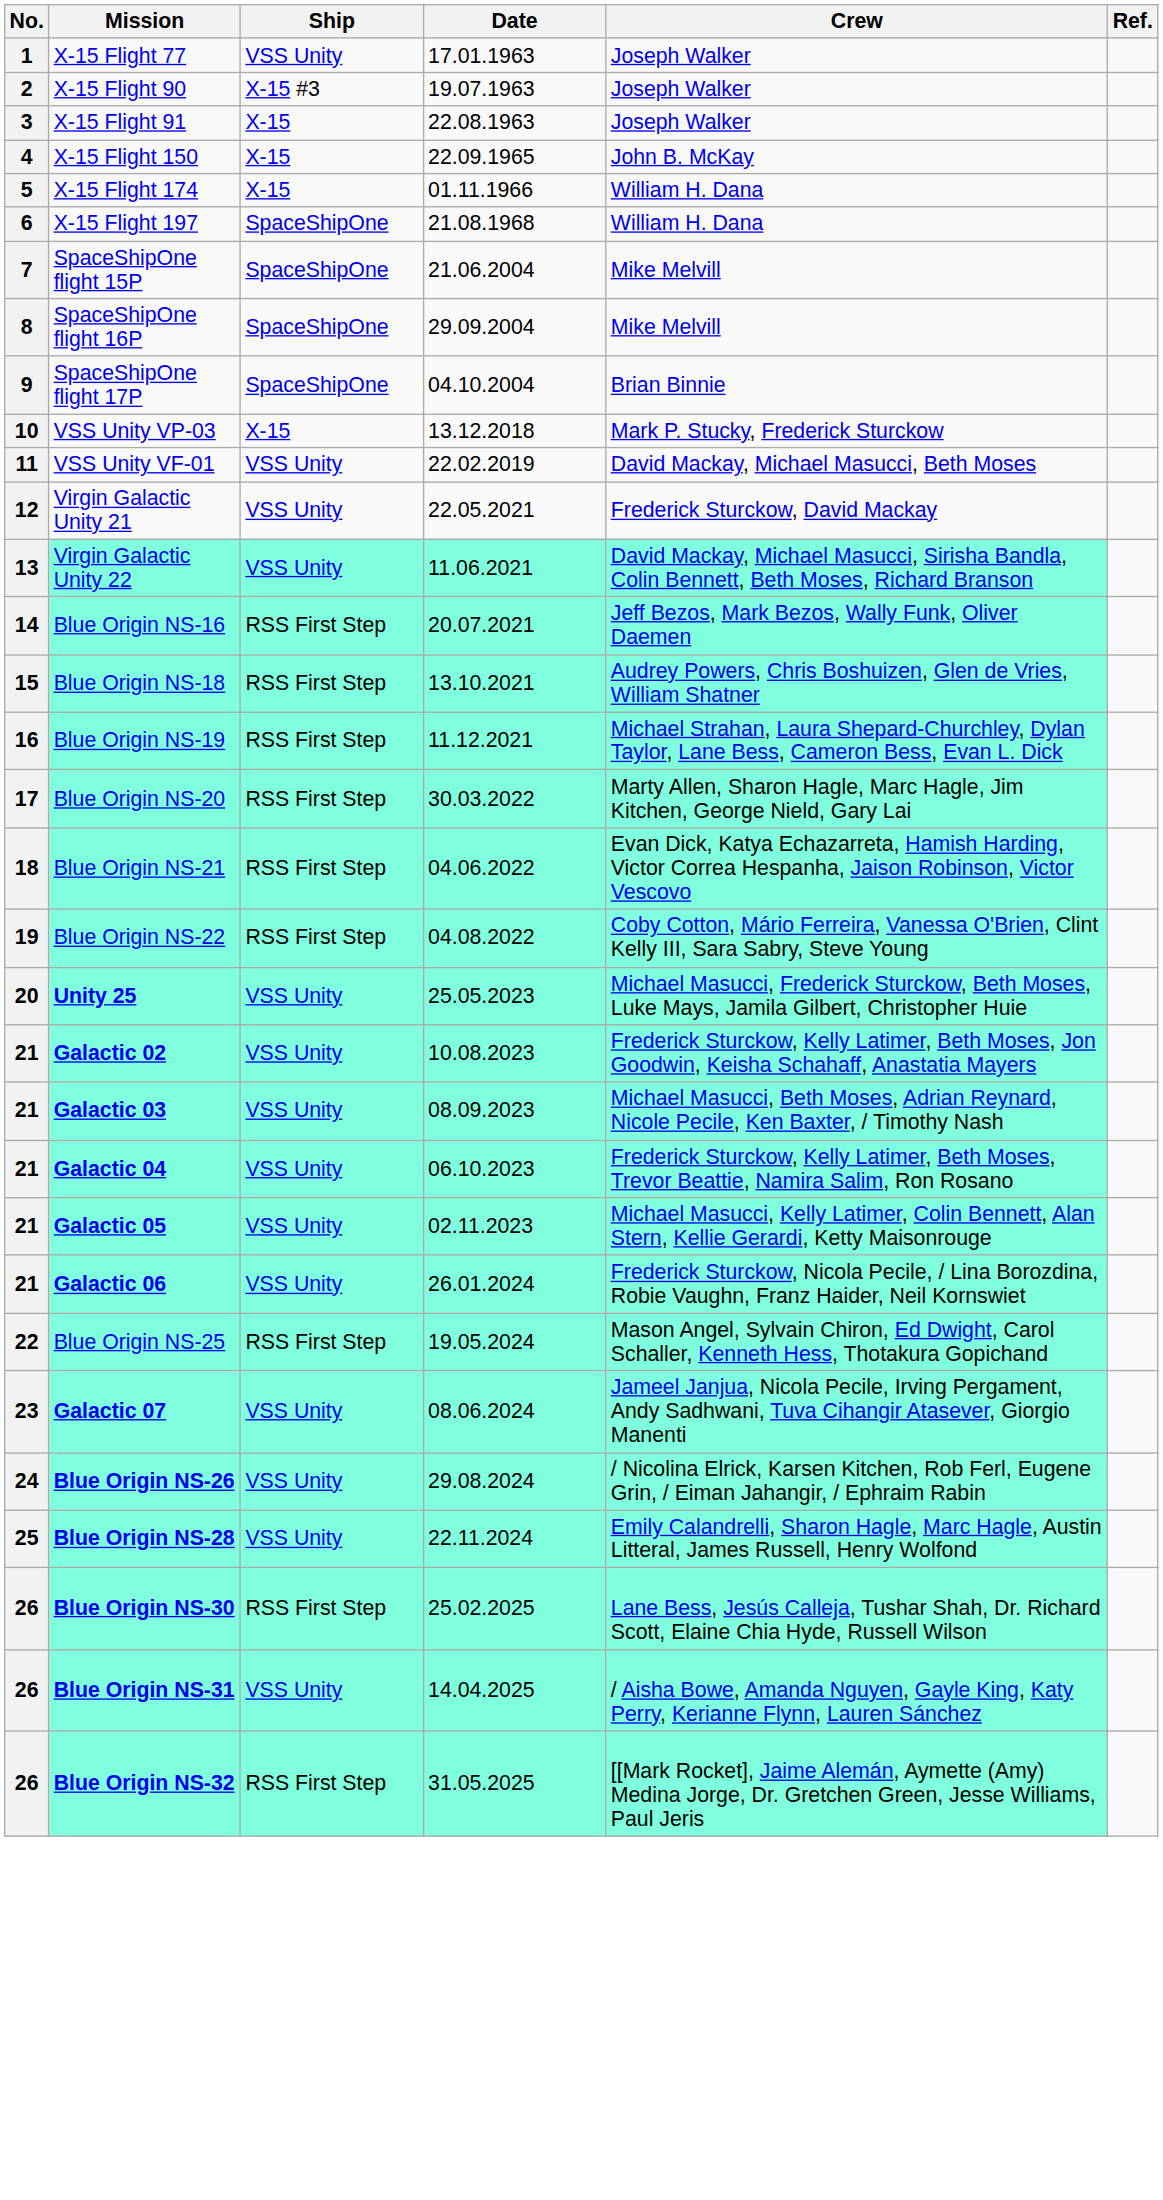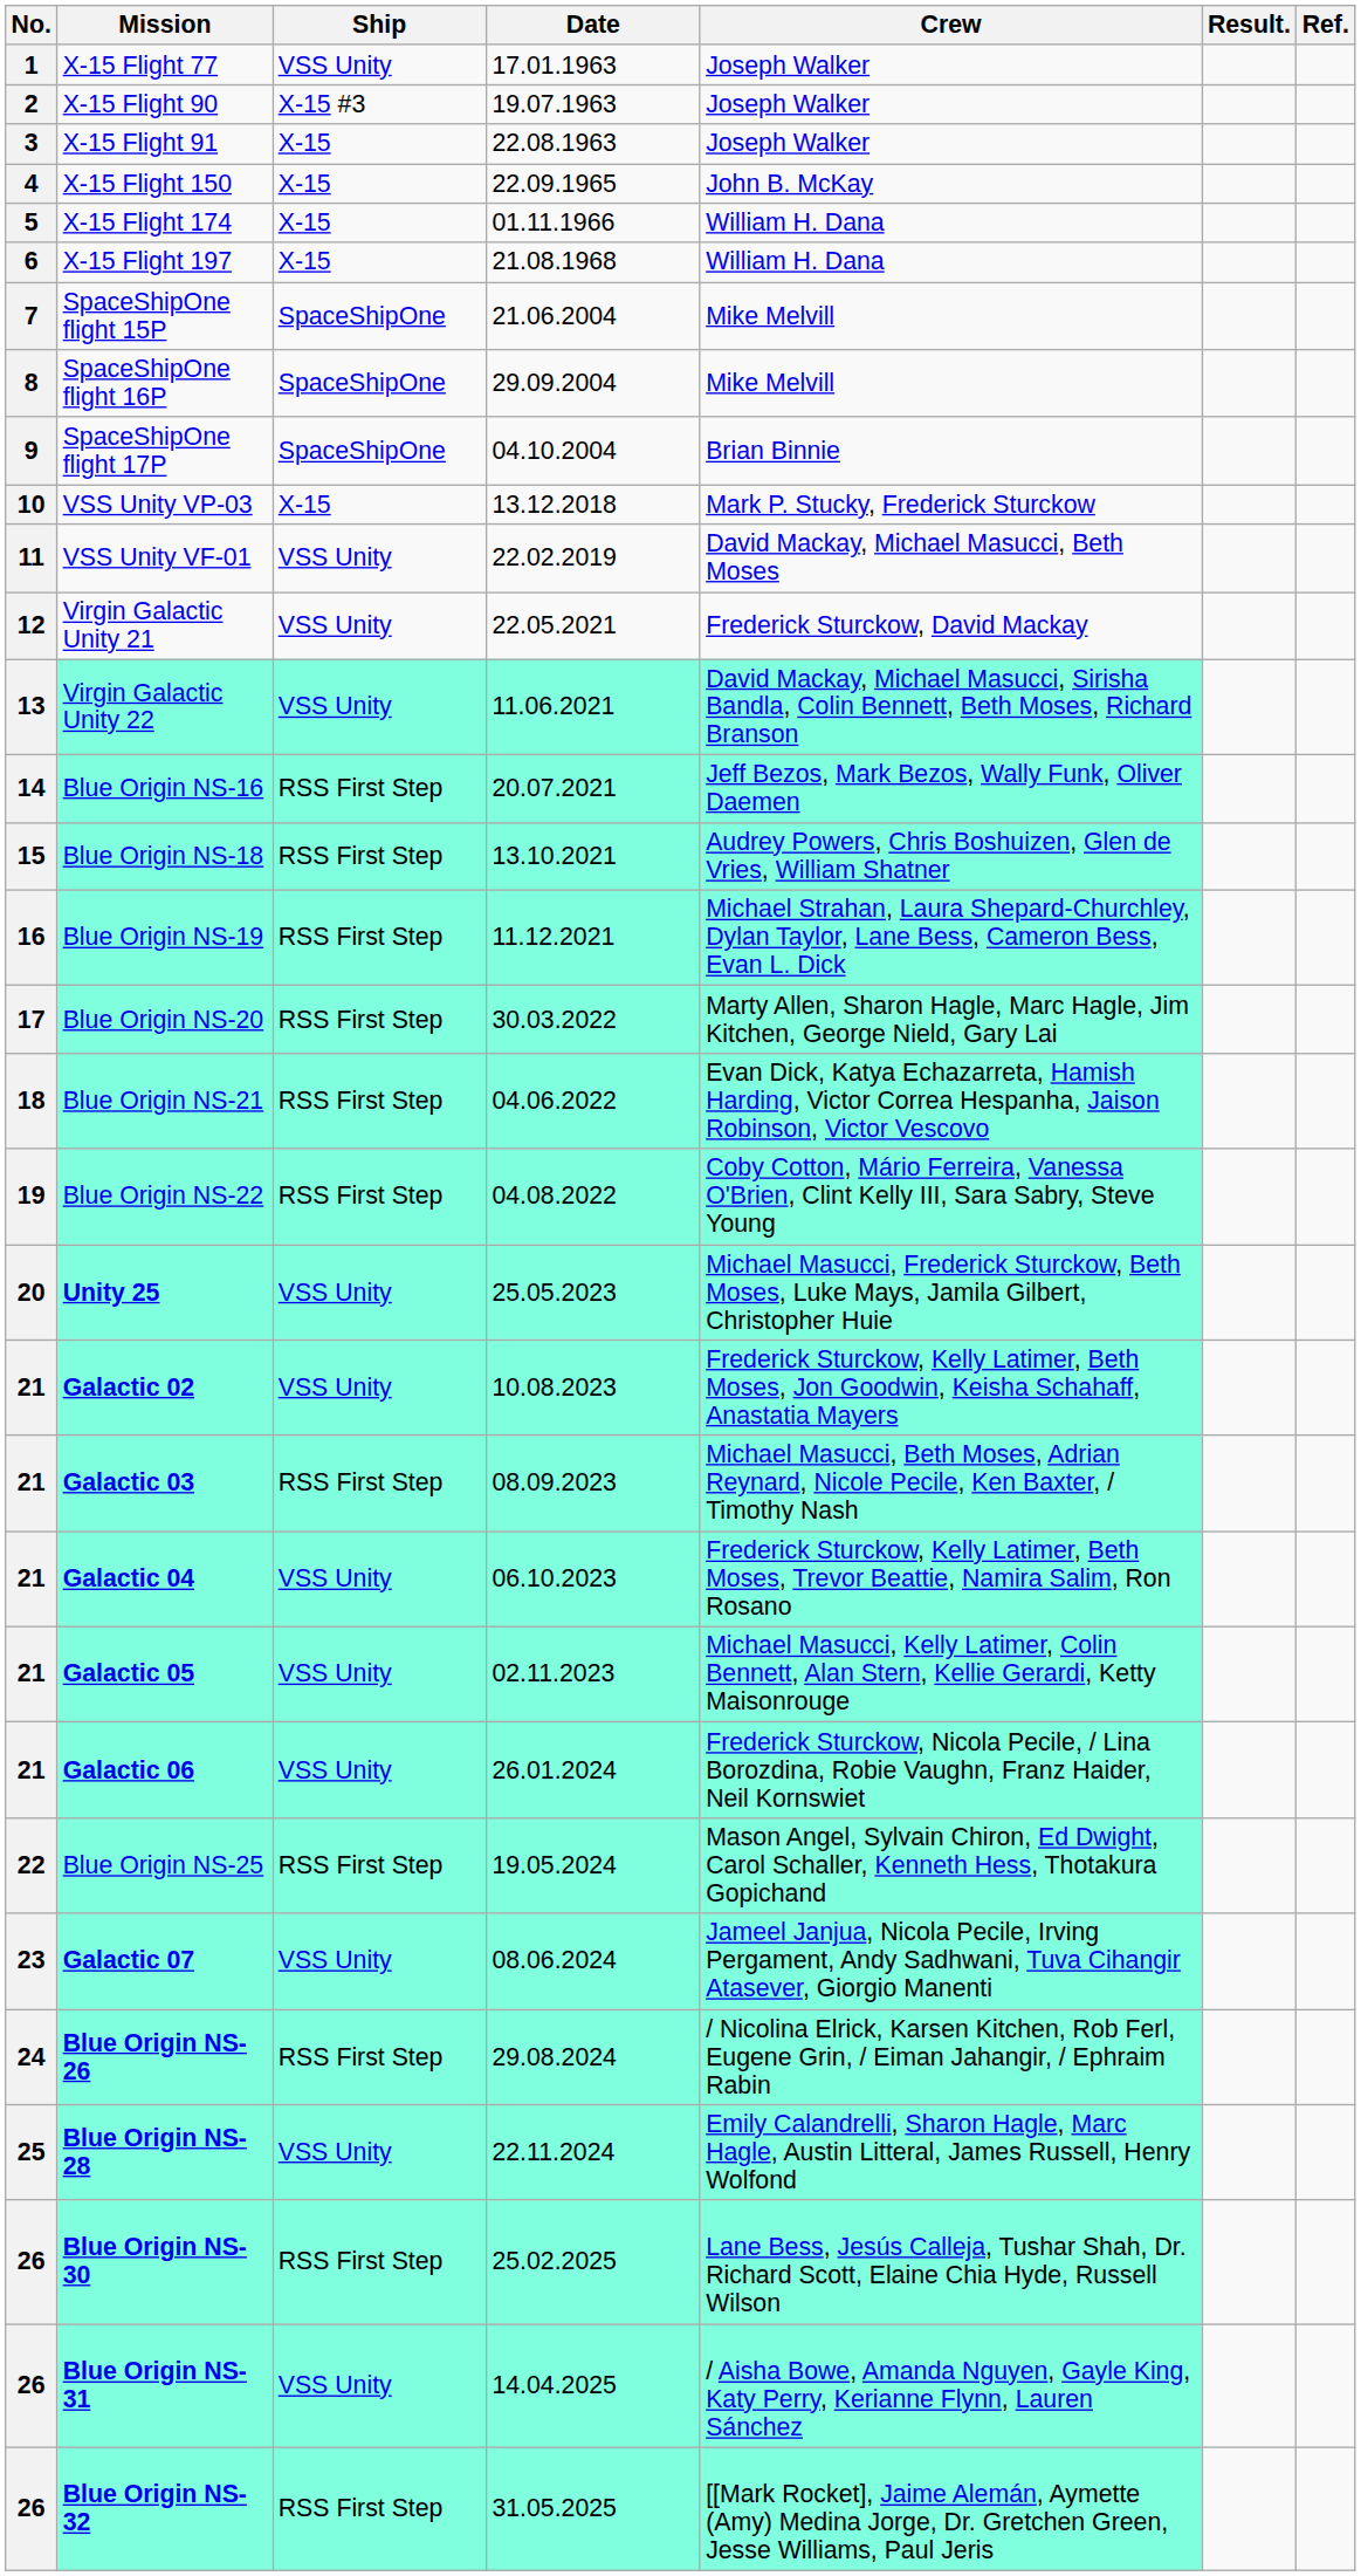+ column: Result.
X-15 Flight 197 | Ship: SpaceShipOne -> X-15
Galactic 03 | Ship: VSS Unity -> RSS First Step
Blue Origin NS-26 | Ship: VSS Unity -> RSS First Step
